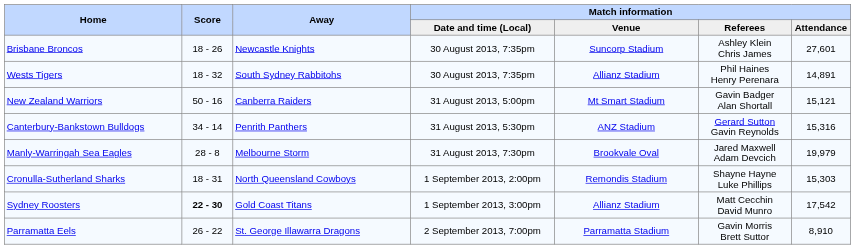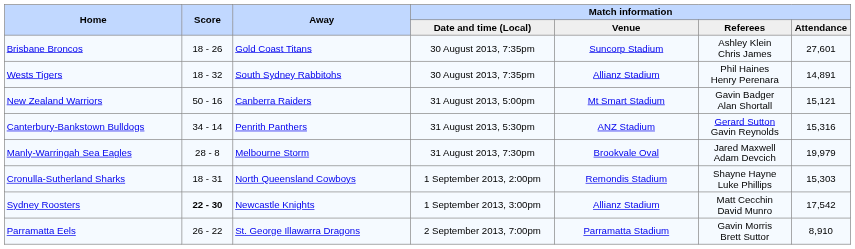Brisbane Broncos | Away: Newcastle Knights -> Gold Coast Titans
Sydney Roosters | Away: Gold Coast Titans -> Newcastle Knights
